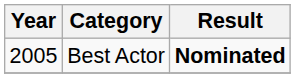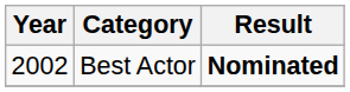Best Actor | Year: 2005 -> 2002
